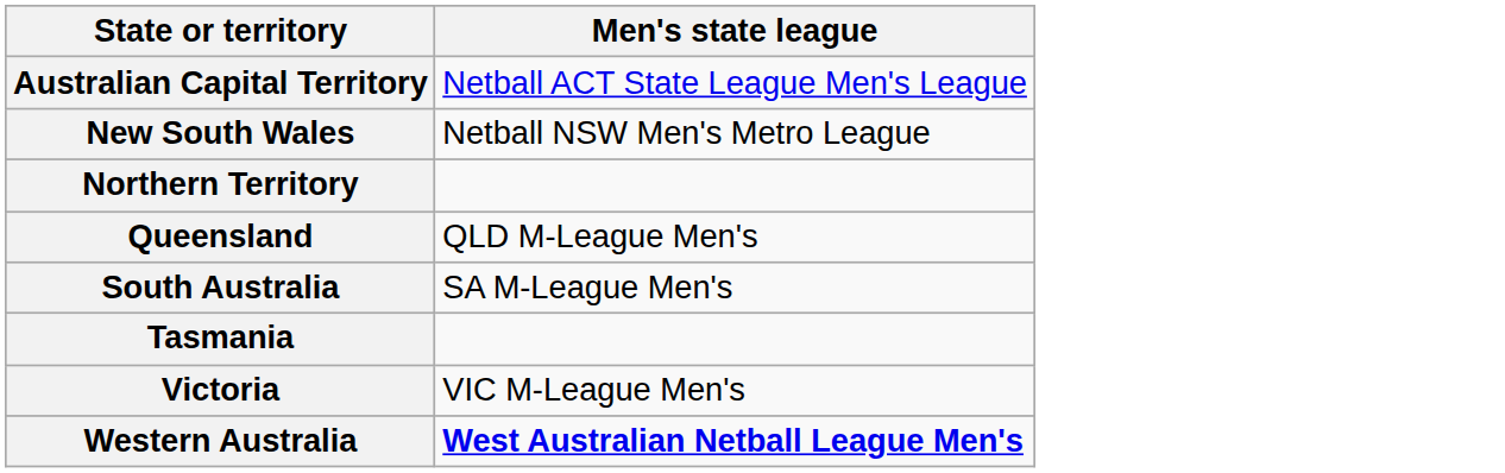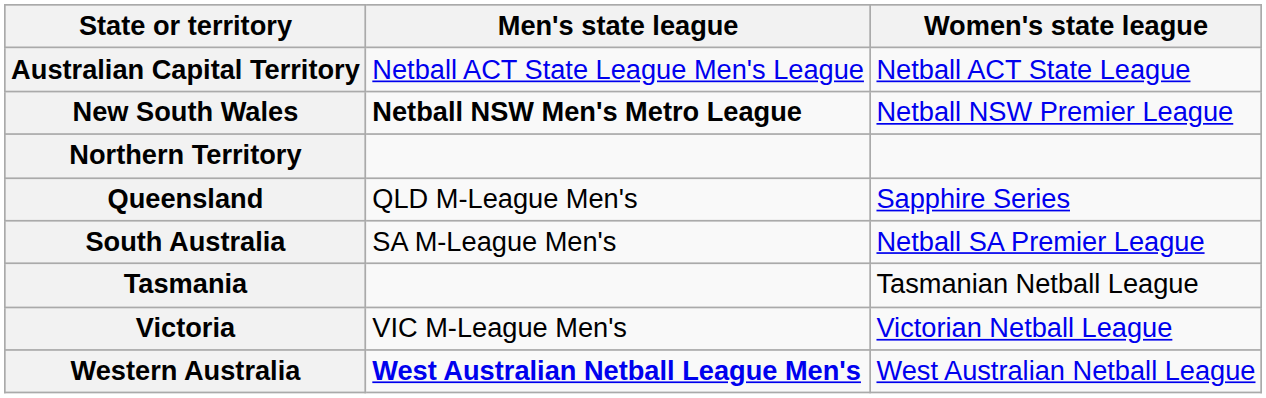+ column: Women's state league | Netball ACT State League | Netball NSW Premier League | Sapphire Series | Netball SA Premier League | Tasmanian Netball League | Victorian Netball League | West Australian Netball League
New South Wales | Men's state league: normal -> bold
